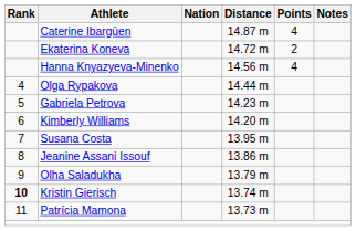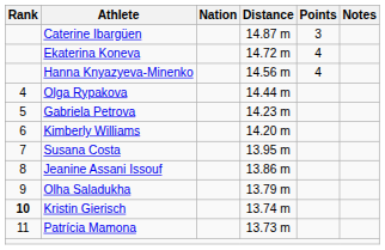Caterine Ibargüen | Points: 4 -> 3
Ekaterina Koneva | Points: 2 -> 4
